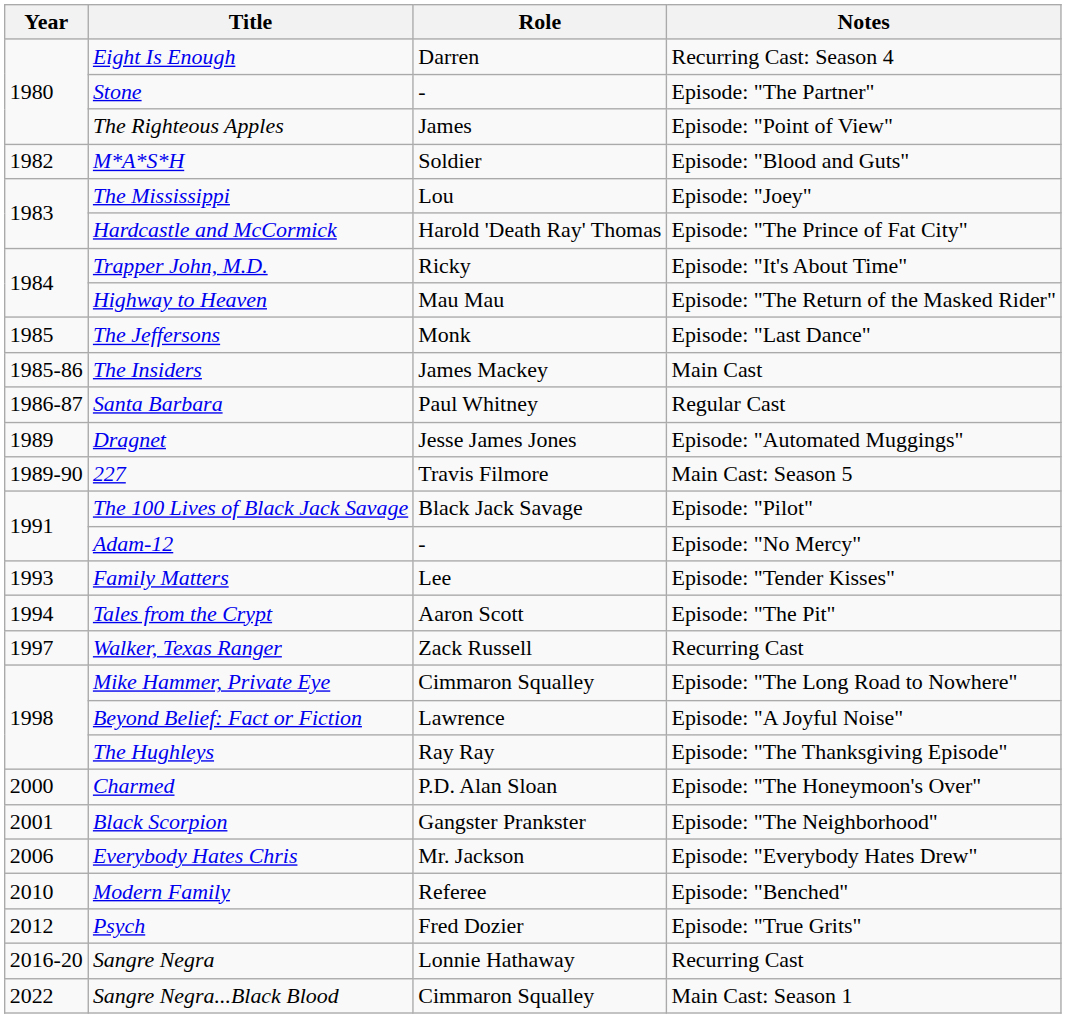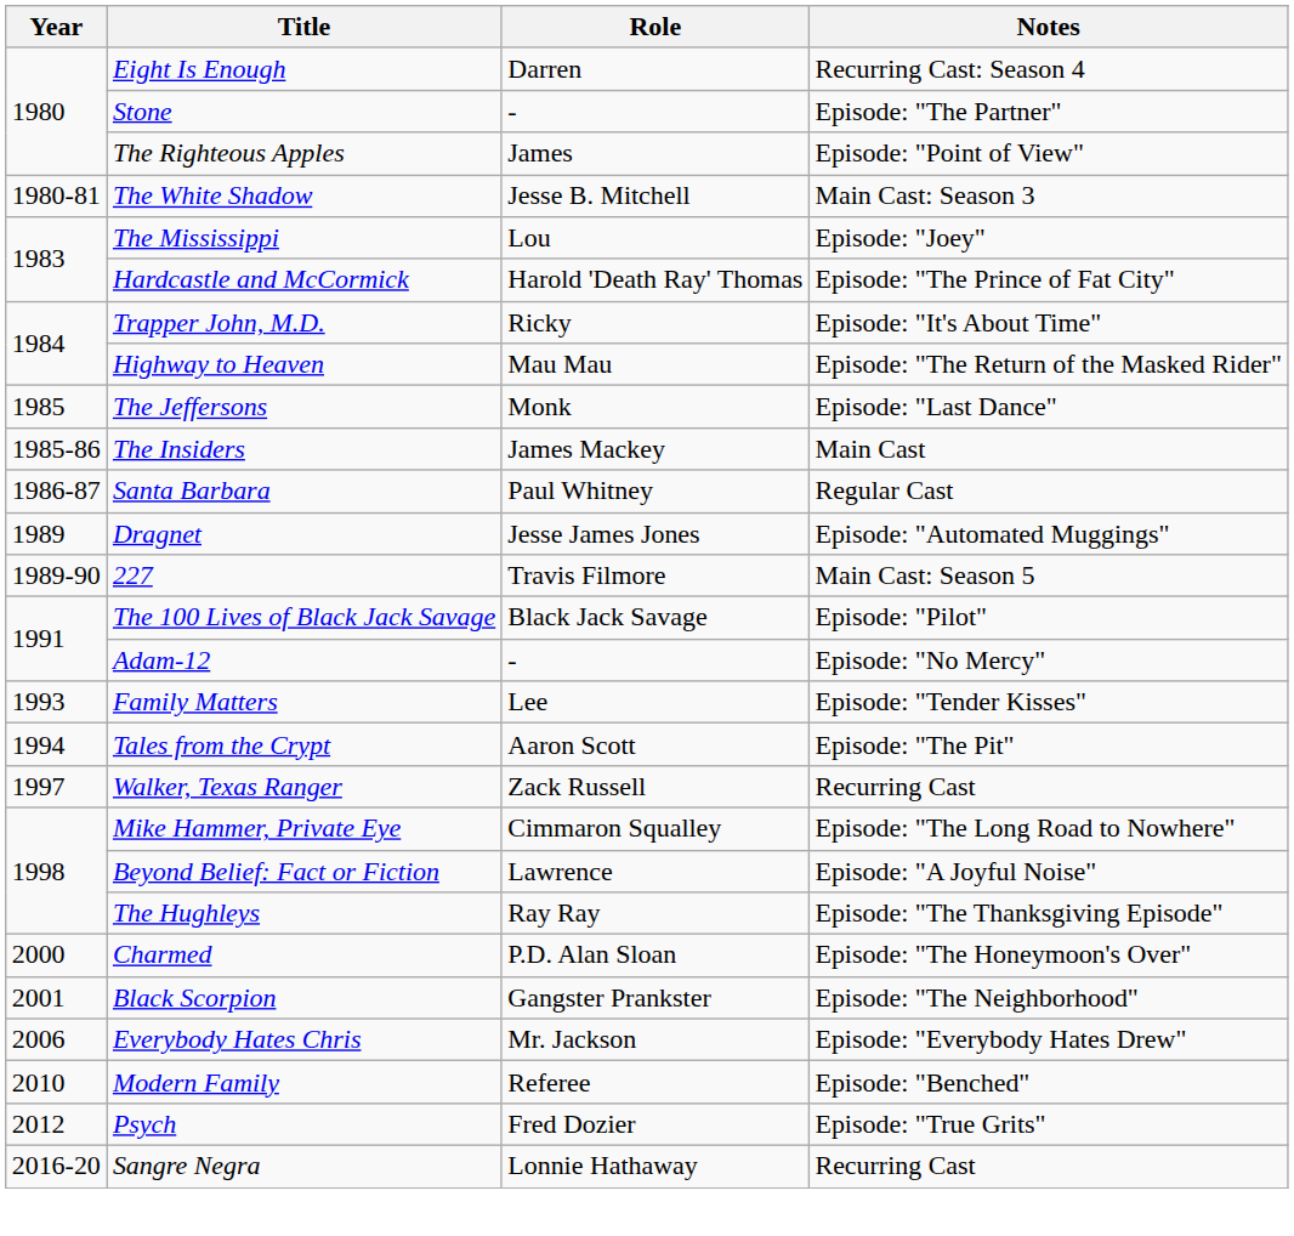+ row: 1980-81 | The White Shadow | Jesse B. Mitchell | Main Cast: Season 3
- row: 1982 | M*A*S*H | Soldier | Episode: "Blood and Guts"
- row: 2022 | Sangre Negra...Black Blood | Cimmaron Squalley | Main Cast: Season 1
